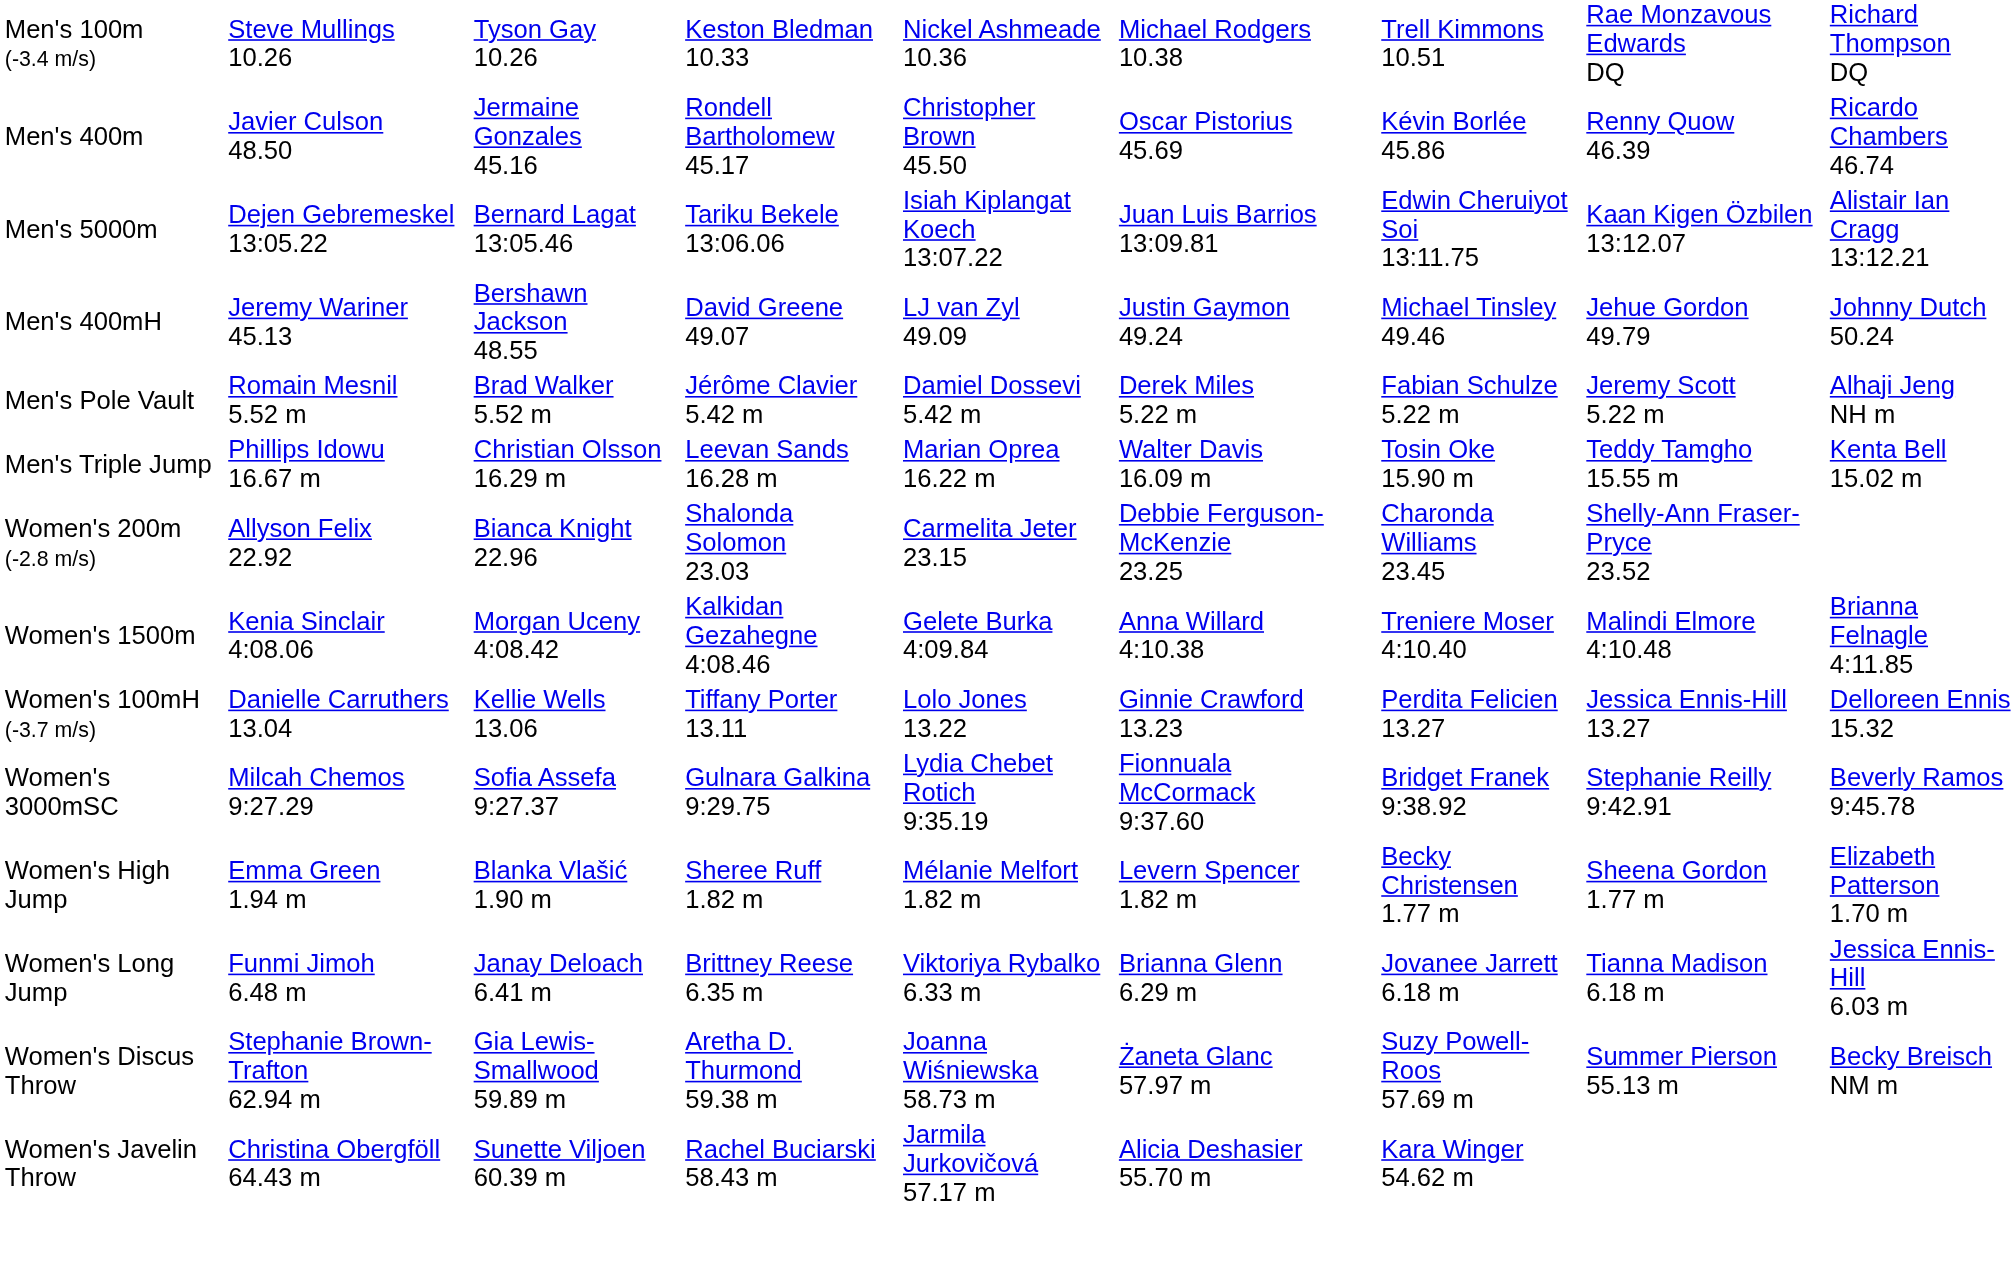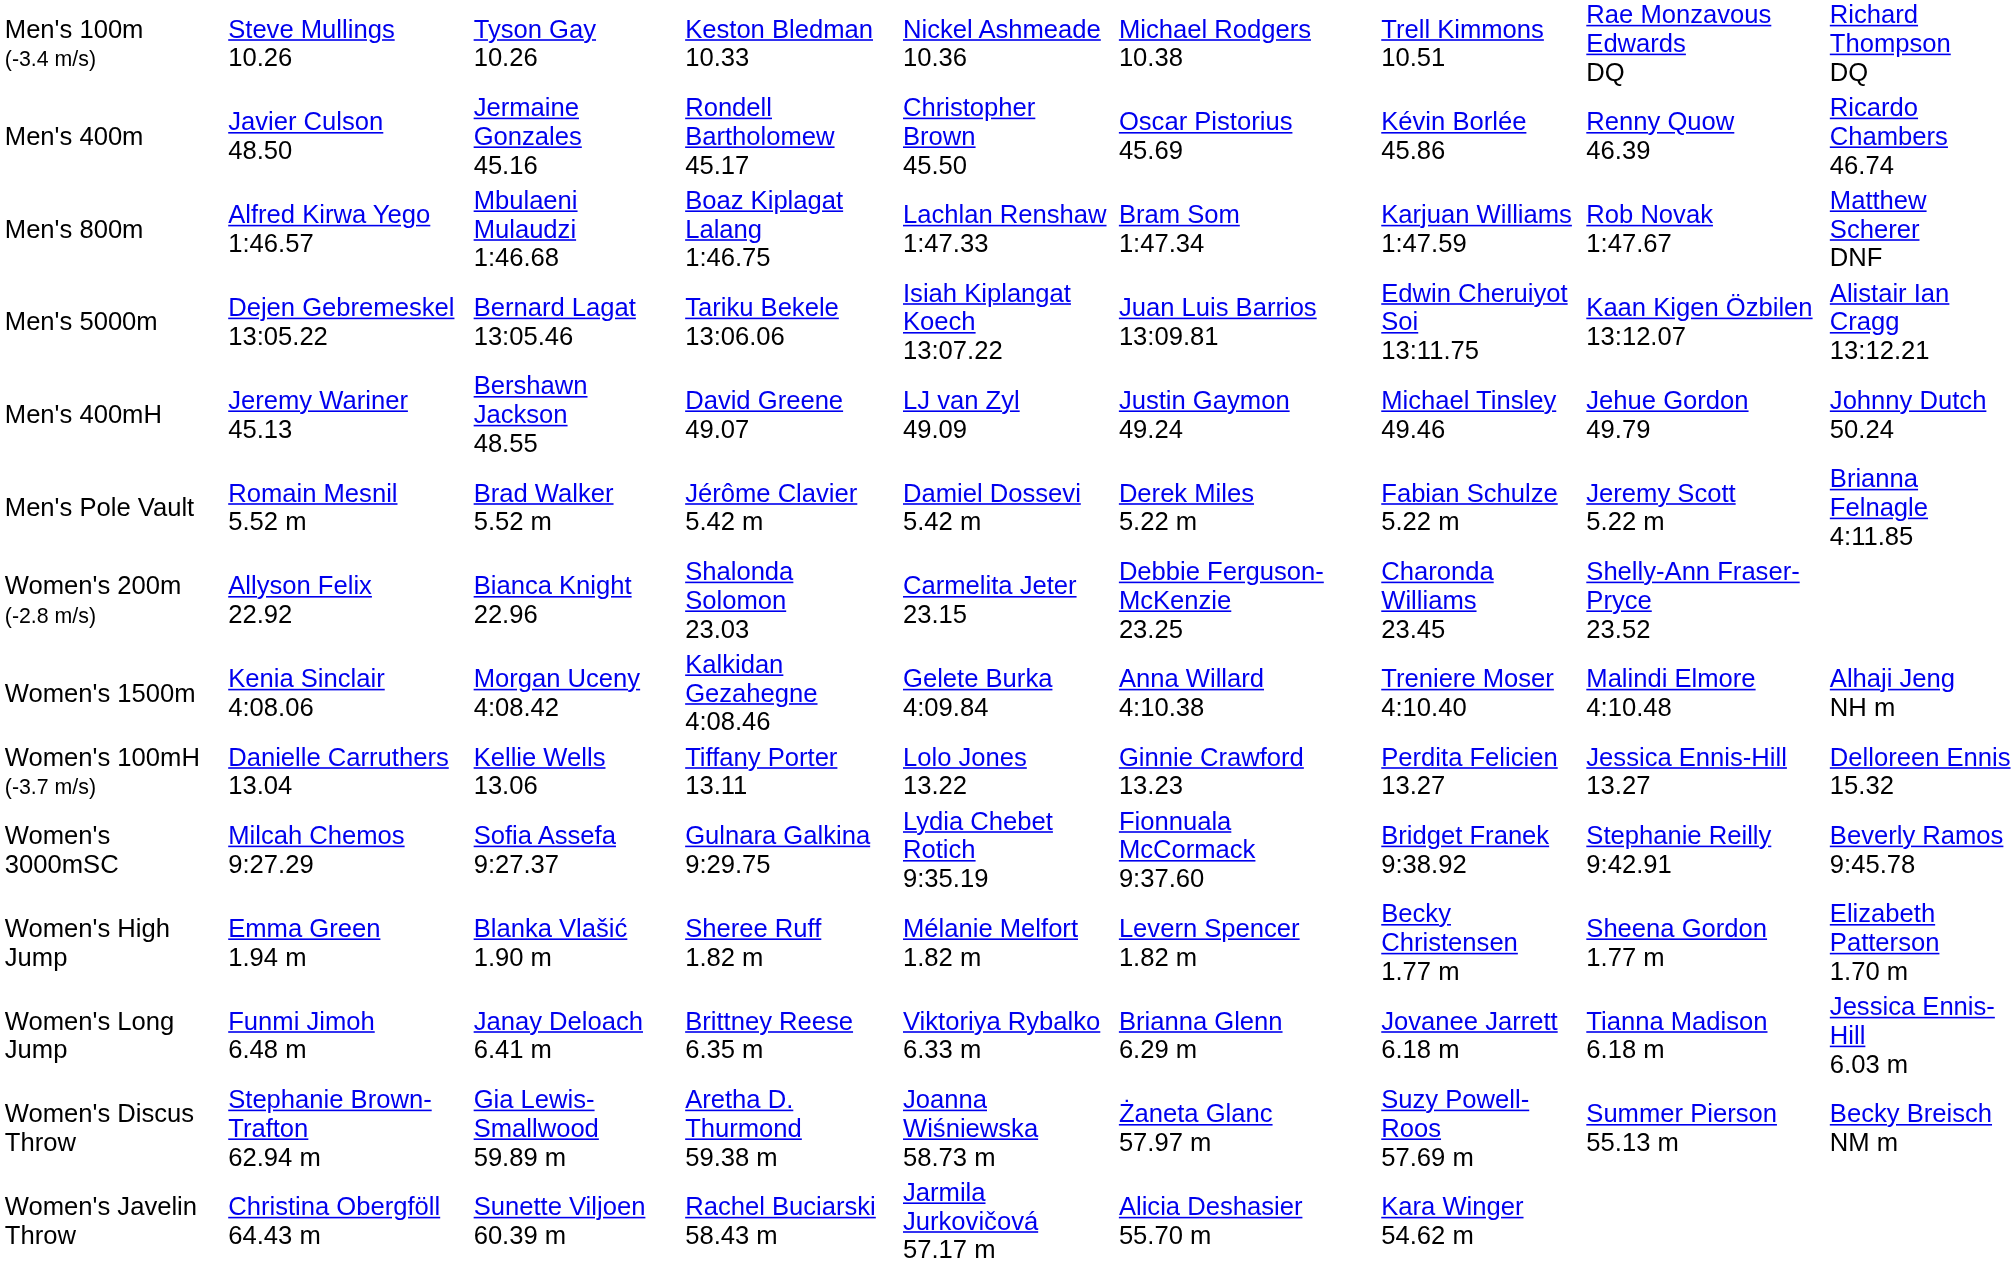+ row: Men's 800m | Alfred Kirwa Yego 1:46.57 | Mbulaeni Mulaudzi 1:46.68 | Boaz Kiplagat Lalang 1:46.75 | Lachlan Renshaw 1:47.33 | Bram Som 1:47.34 | Karjuan Williams 1:47.59 | Rob Novak 1:47.67 | Matthew Scherer DNF
Men's Pole Vault | column 9: Alhaji Jeng NH m -> Brianna Felnagle 4:11.85
- row: Men's Triple Jump | Phillips Idowu 16.67 m | Christian Olsson 16.29 m | Leevan Sands 16.28 m | Marian Oprea 16.22 m | Walter Davis 16.09 m | Tosin Oke 15.90 m | Teddy Tamgho 15.55 m | Kenta Bell 15.02 m
Women's 1500m | column 9: Brianna Felnagle 4:11.85 -> Alhaji Jeng NH m
